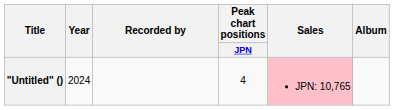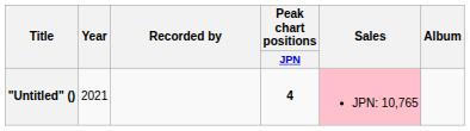"Untitled" () | Year: 2024 -> 2021
"Untitled" () | Peak chart positions / JPN: normal -> bold
